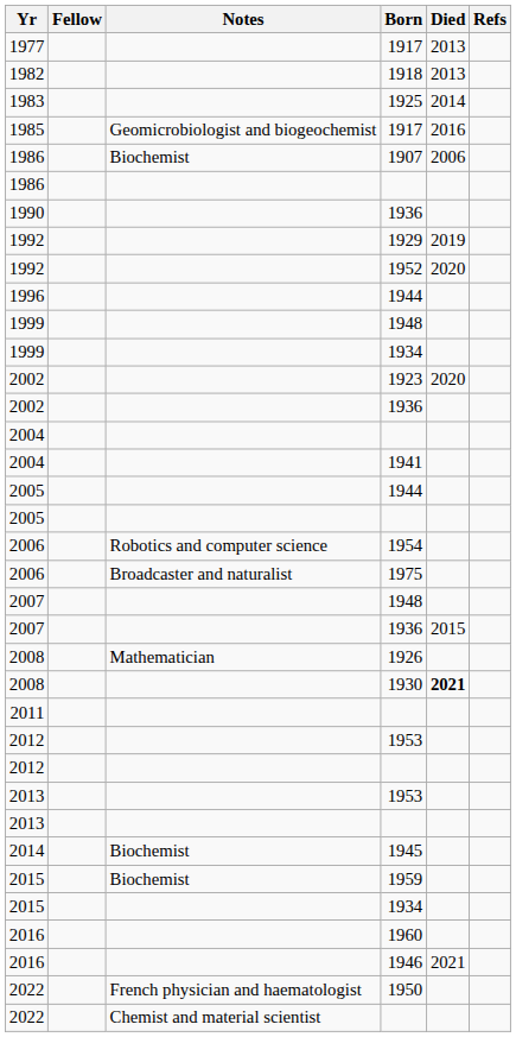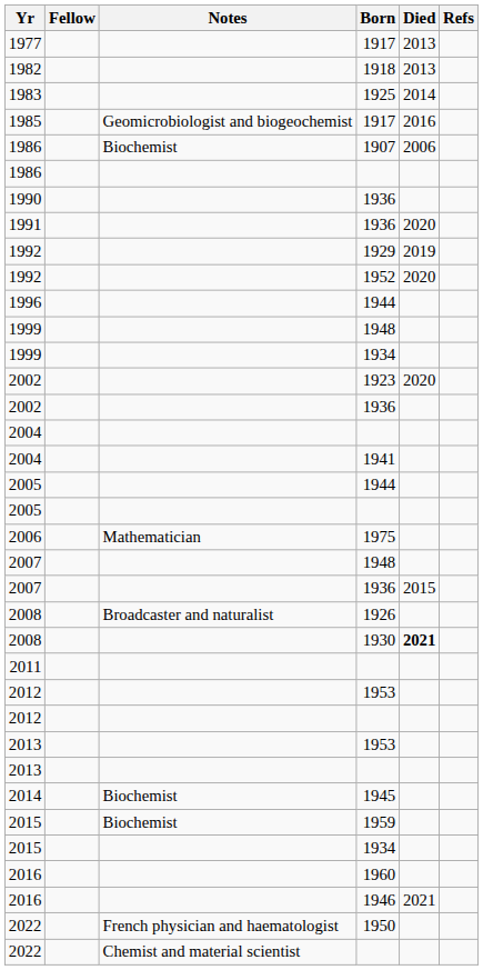+ row: 1991 | 1936 | 2020
- row: 2006 | Robotics and computer science | 1954
2006 / 1975 | Notes: Broadcaster and naturalist -> Mathematician
2008 / 1926 | Notes: Mathematician -> Broadcaster and naturalist
